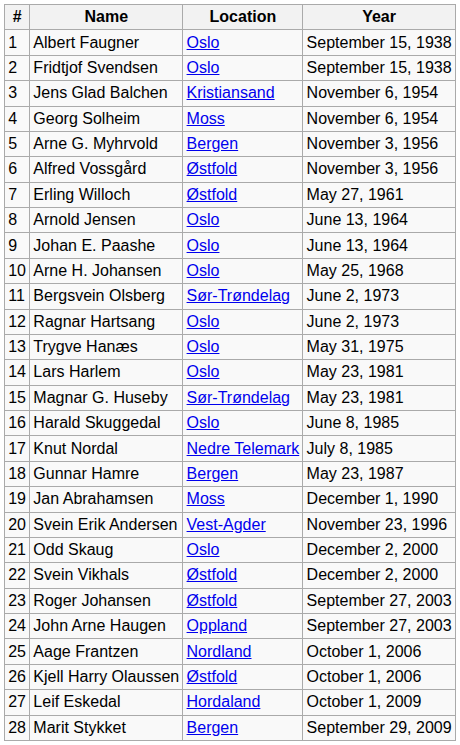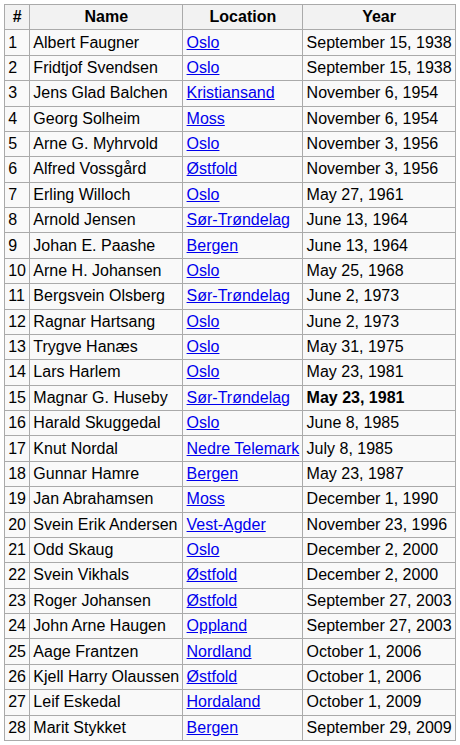Arne G. Myhrvold | Location: Bergen -> Oslo
Erling Willoch | Location: Østfold -> Oslo
Arnold Jensen | Location: Oslo -> Sør-Trøndelag
Johan E. Paashe | Location: Oslo -> Bergen
Magnar G. Huseby | Year: normal -> bold
